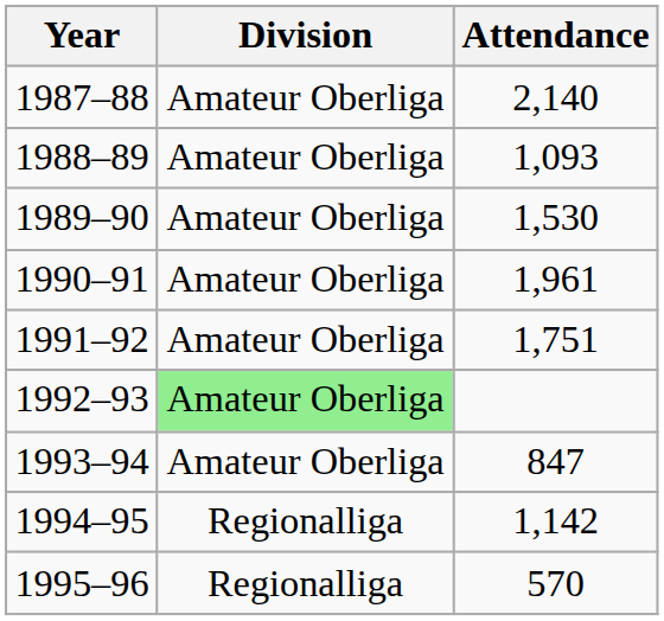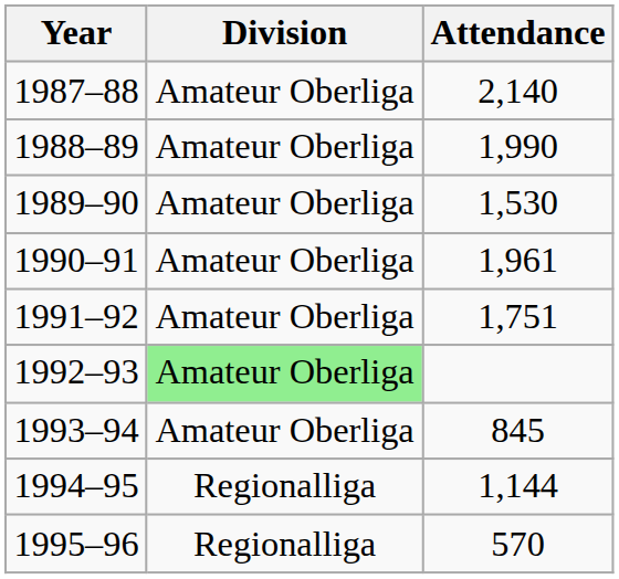1988–89 | Attendance: 1,093 -> 1,990
1993–94 | Attendance: 847 -> 845
1994–95 | Attendance: 1,142 -> 1,144
